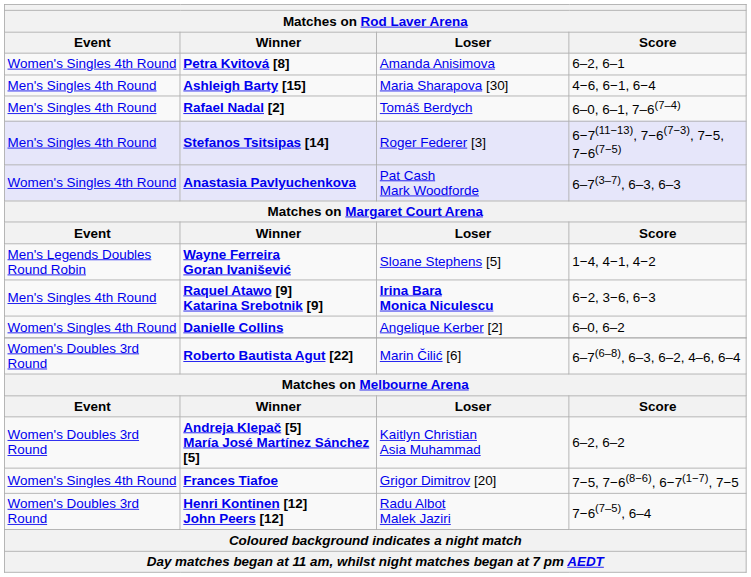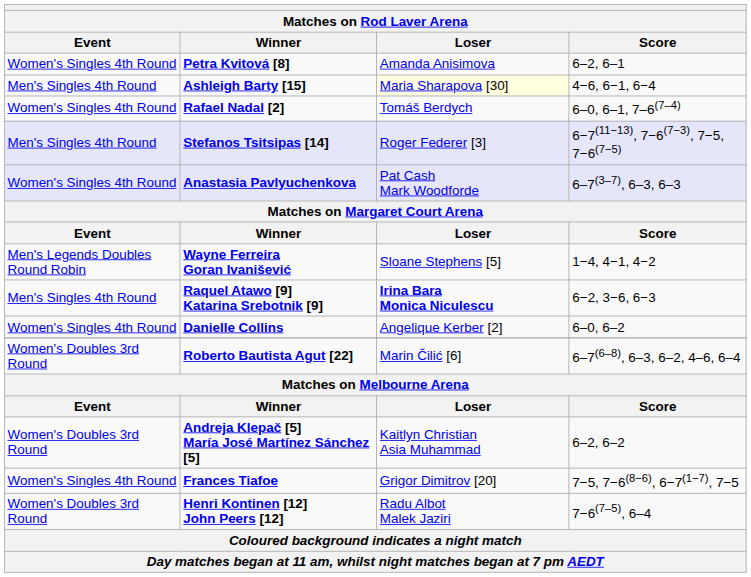Ashleigh Barty [15] | Loser: no background -> lightyellow background
Rafael Nadal [2] | Event: Men's Singles 4th Round -> Women's Singles 4th Round
